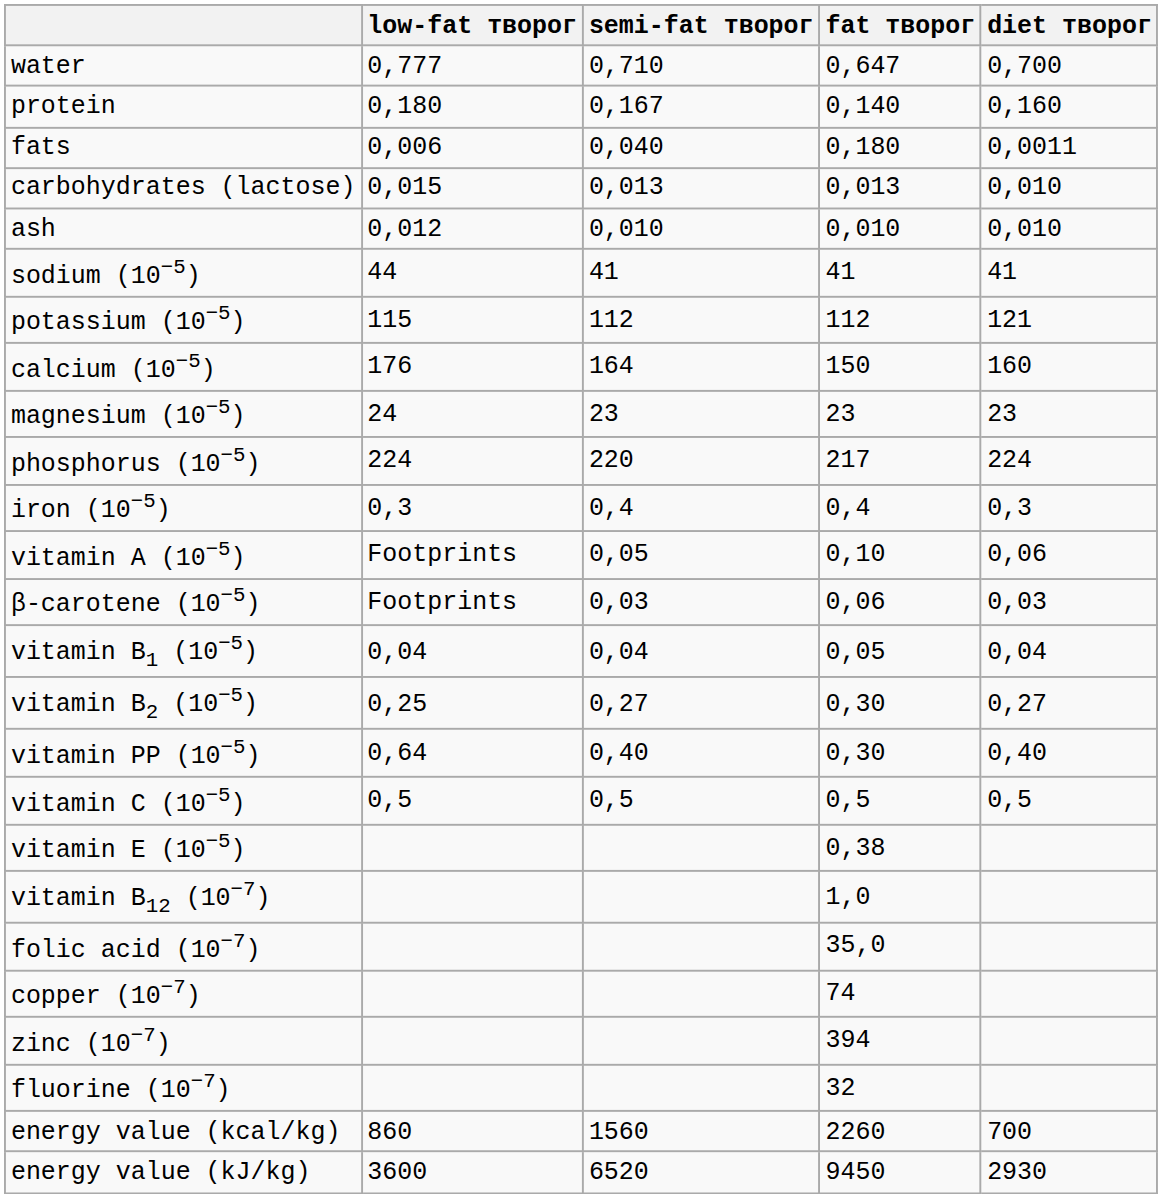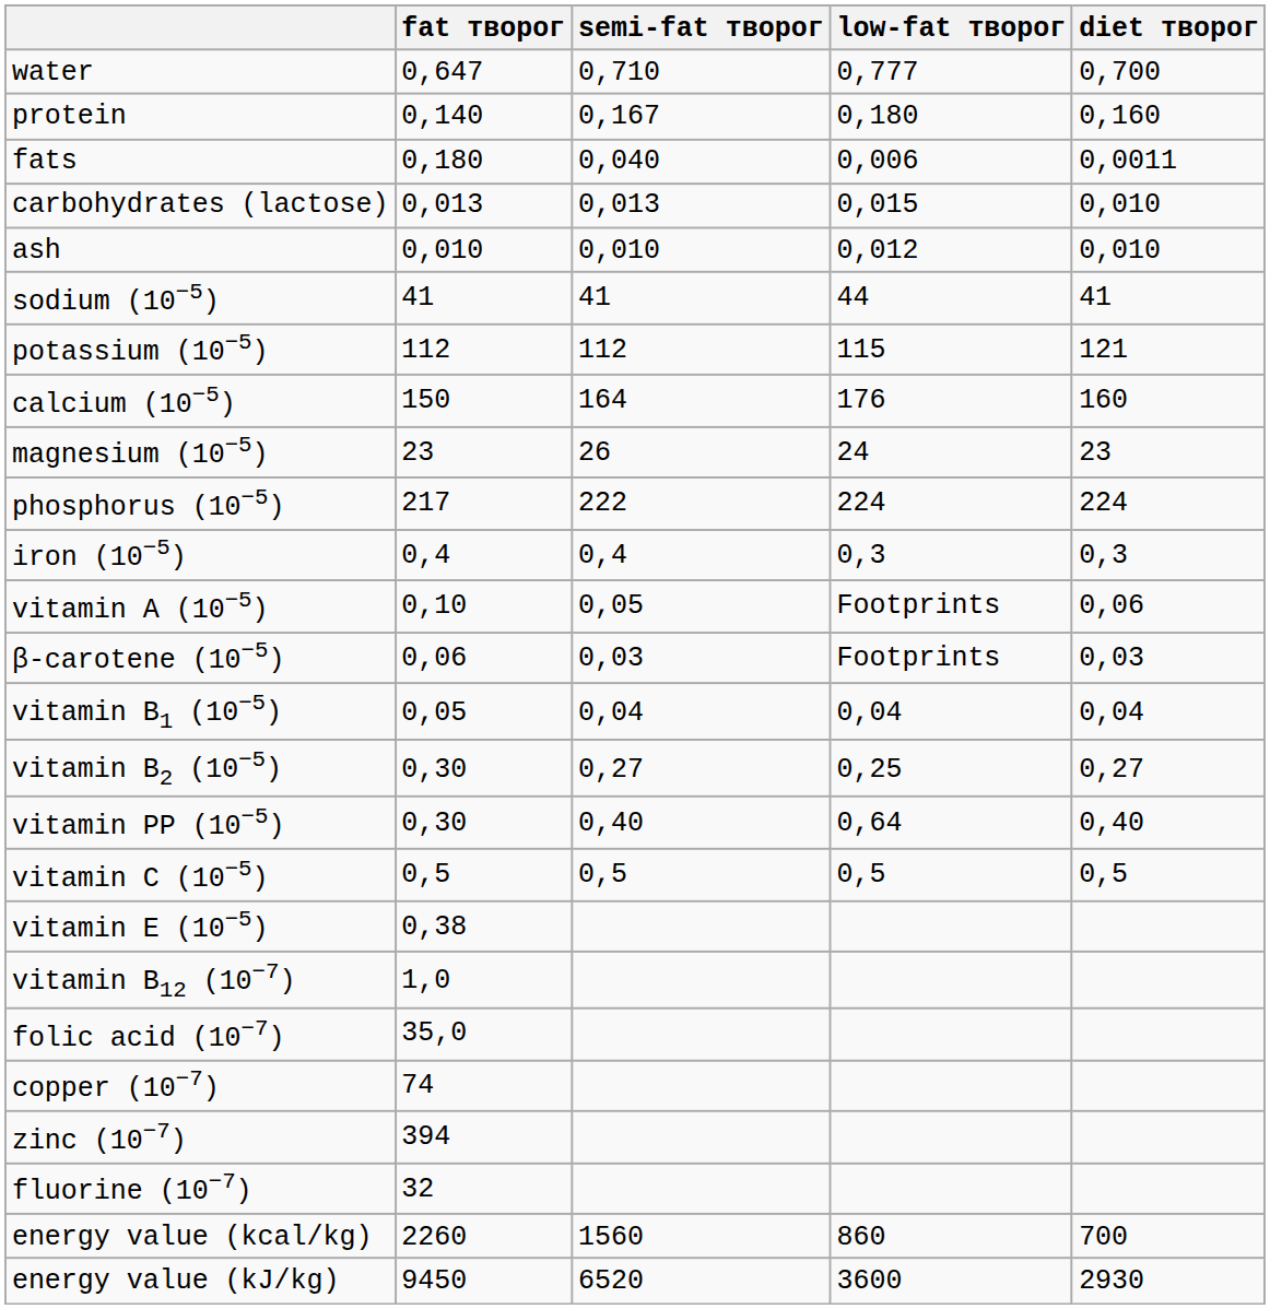columns swapped: fat творог <-> low-fat творог
magnesium (10−5) | semi-fat творог: 23 -> 26
phosphorus (10−5) | semi-fat творог: 220 -> 222
